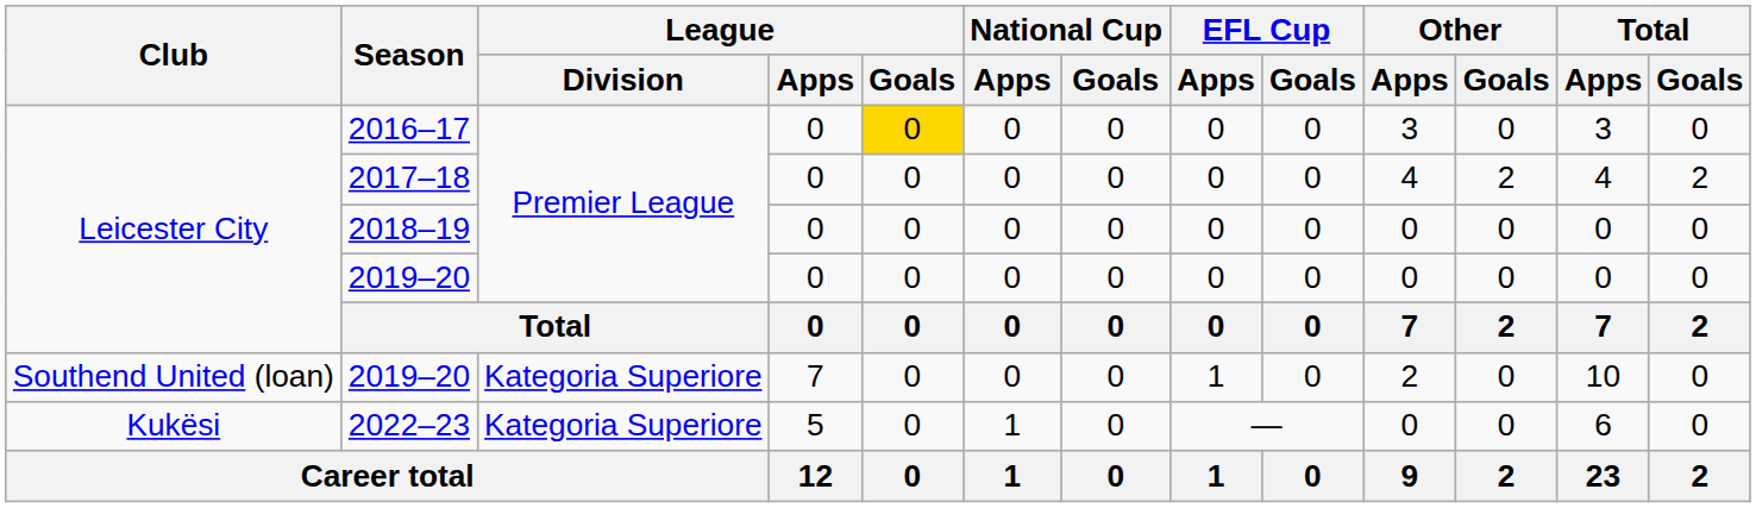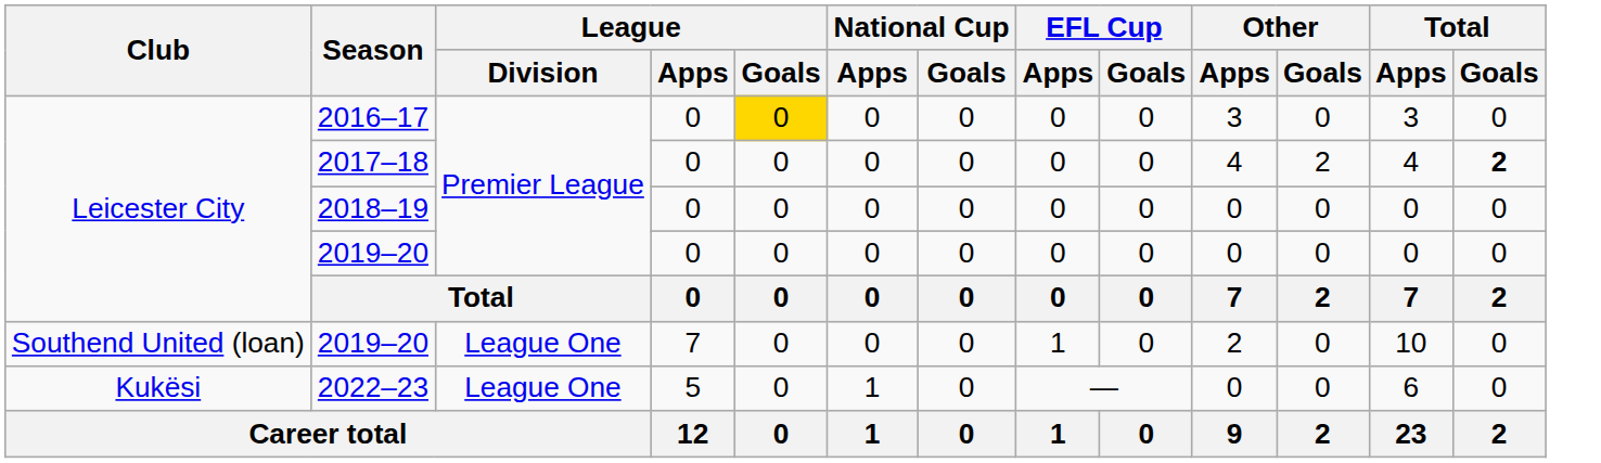2017–18 | Total / Goals: normal -> bold
Southend United (loan) / 2019–20 | League / Division: Kategoria Superiore -> League One
2022–23 | League / Division: Kategoria Superiore -> League One
